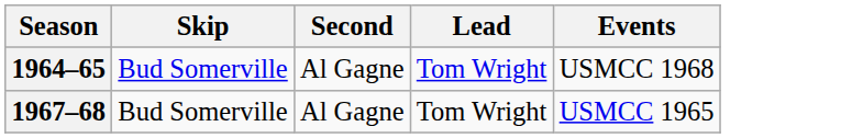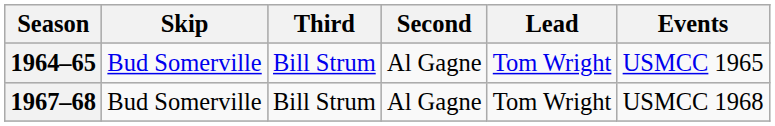+ column: Third | Bill Strum | Bill Strum
1964–65 | Events: USMCC 1968 -> USMCC 1965
1967–68 | Events: USMCC 1965 -> USMCC 1968
